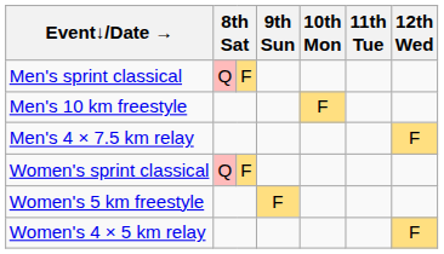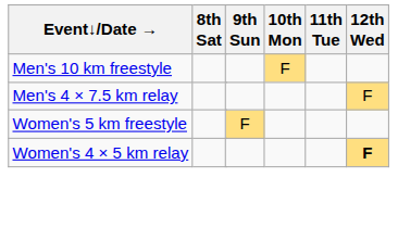- row: Men's sprint classical | Q | F
- row: Women's sprint classical | Q | F
Women's 4 × 5 km relay | 12th Wed: normal -> bold
